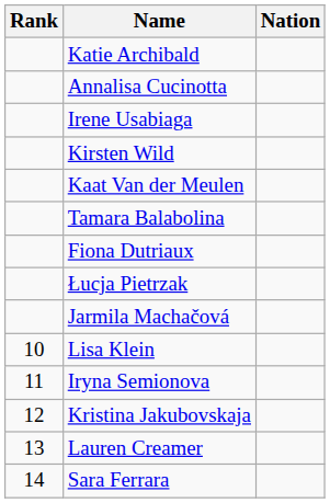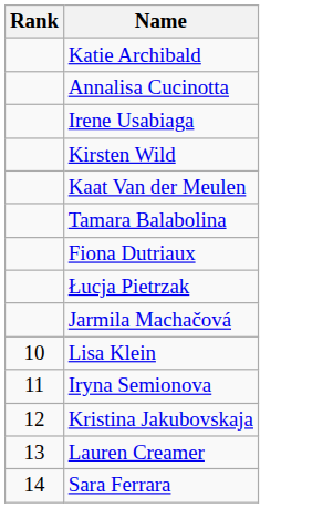- column: Nation
